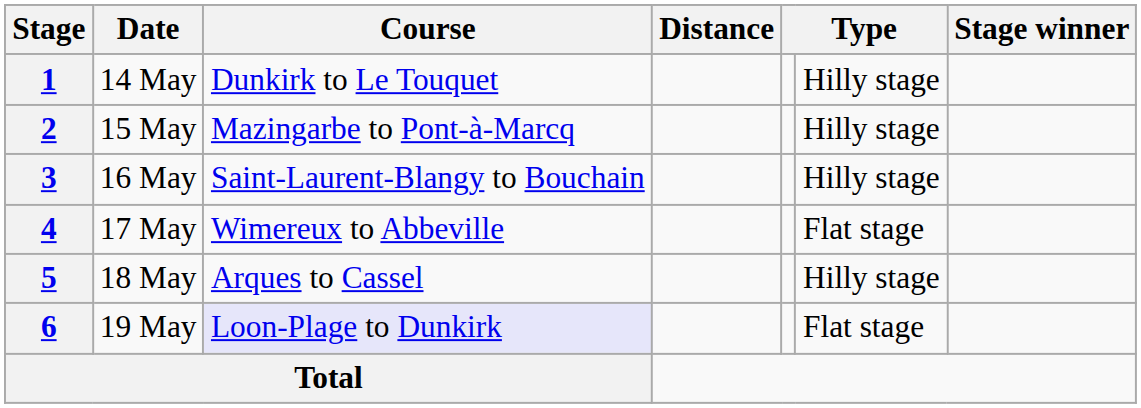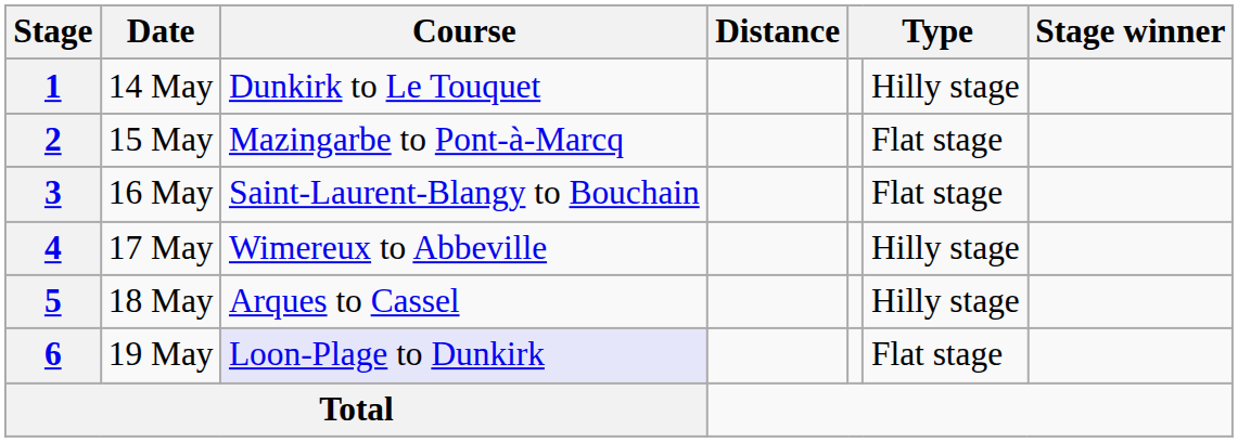2 | column 6: Hilly stage -> Flat stage
3 | column 6: Hilly stage -> Flat stage
4 | column 6: Flat stage -> Hilly stage
